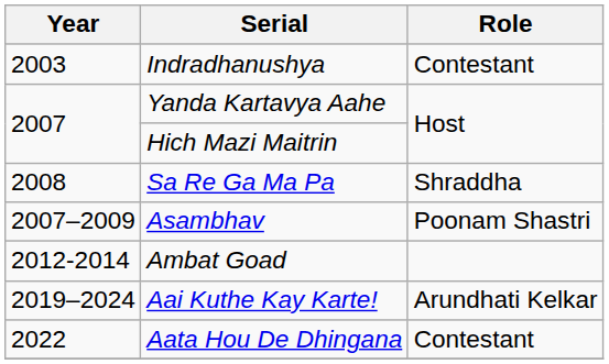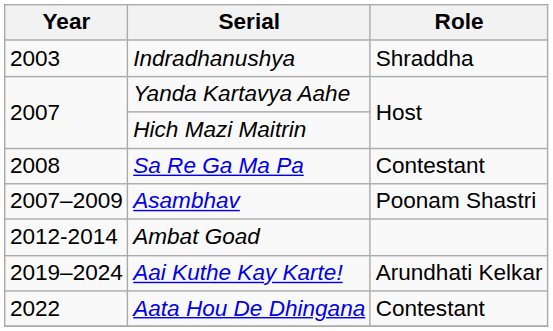Indradhanushya | Role: Contestant -> Shraddha
Sa Re Ga Ma Pa | Role: Shraddha -> Contestant
